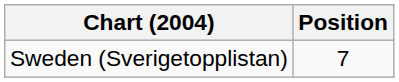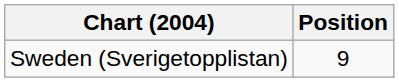Sweden (Sverigetopplistan) | Position: 7 -> 9
